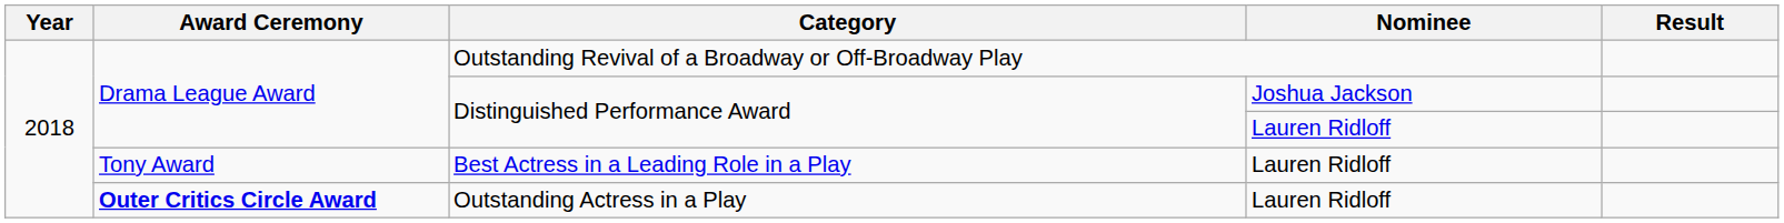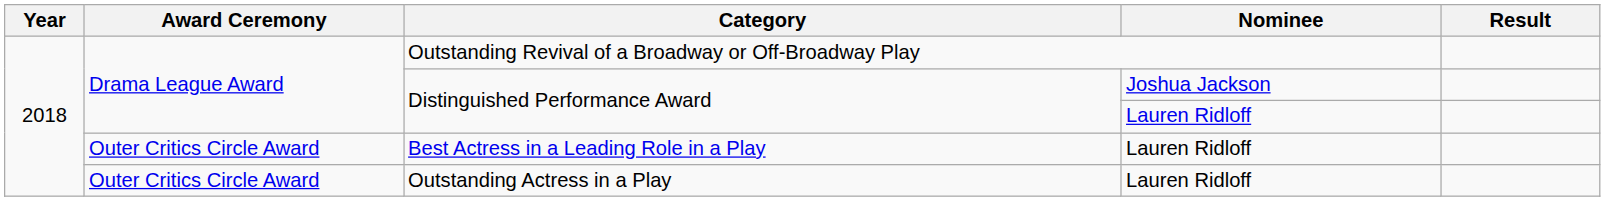Best Actress in a Leading Role in a Play | Award Ceremony: Tony Award -> Outer Critics Circle Award
Outstanding Actress in a Play | Award Ceremony: bold -> normal
